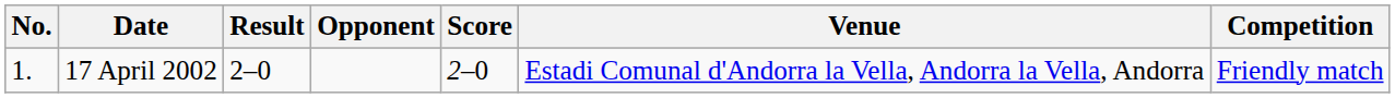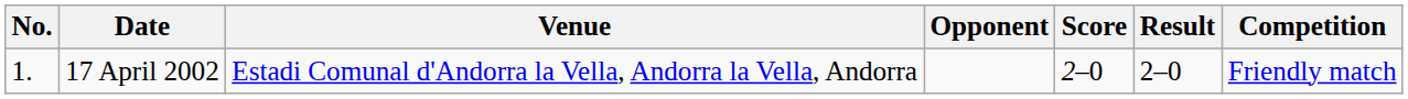columns swapped: Venue <-> Result
